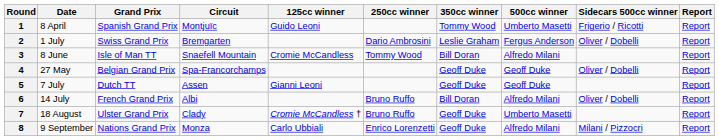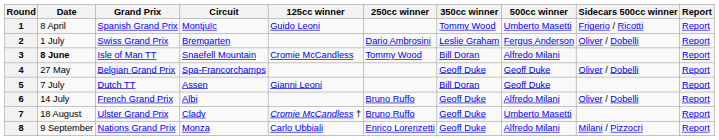3 | Date: normal -> bold
5 | 350cc winner: Geoff Duke -> Bill Doran
6 | 350cc winner: Bill Doran -> Geoff Duke
